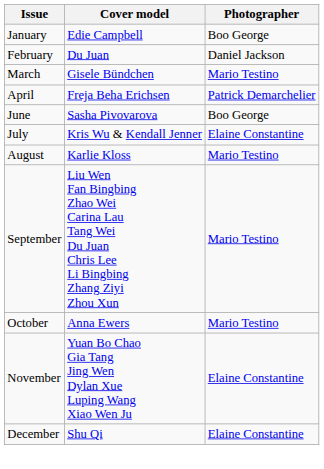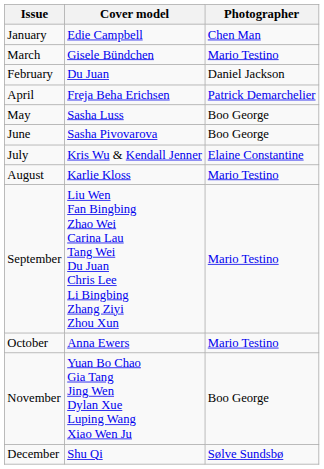January | Photographer: Boo George -> Chen Man
rows swapped: February <-> March
+ row: May | Sasha Luss | Boo George
November | Photographer: Elaine Constantine -> Boo George
December | Photographer: Elaine Constantine -> Sølve Sundsbø
